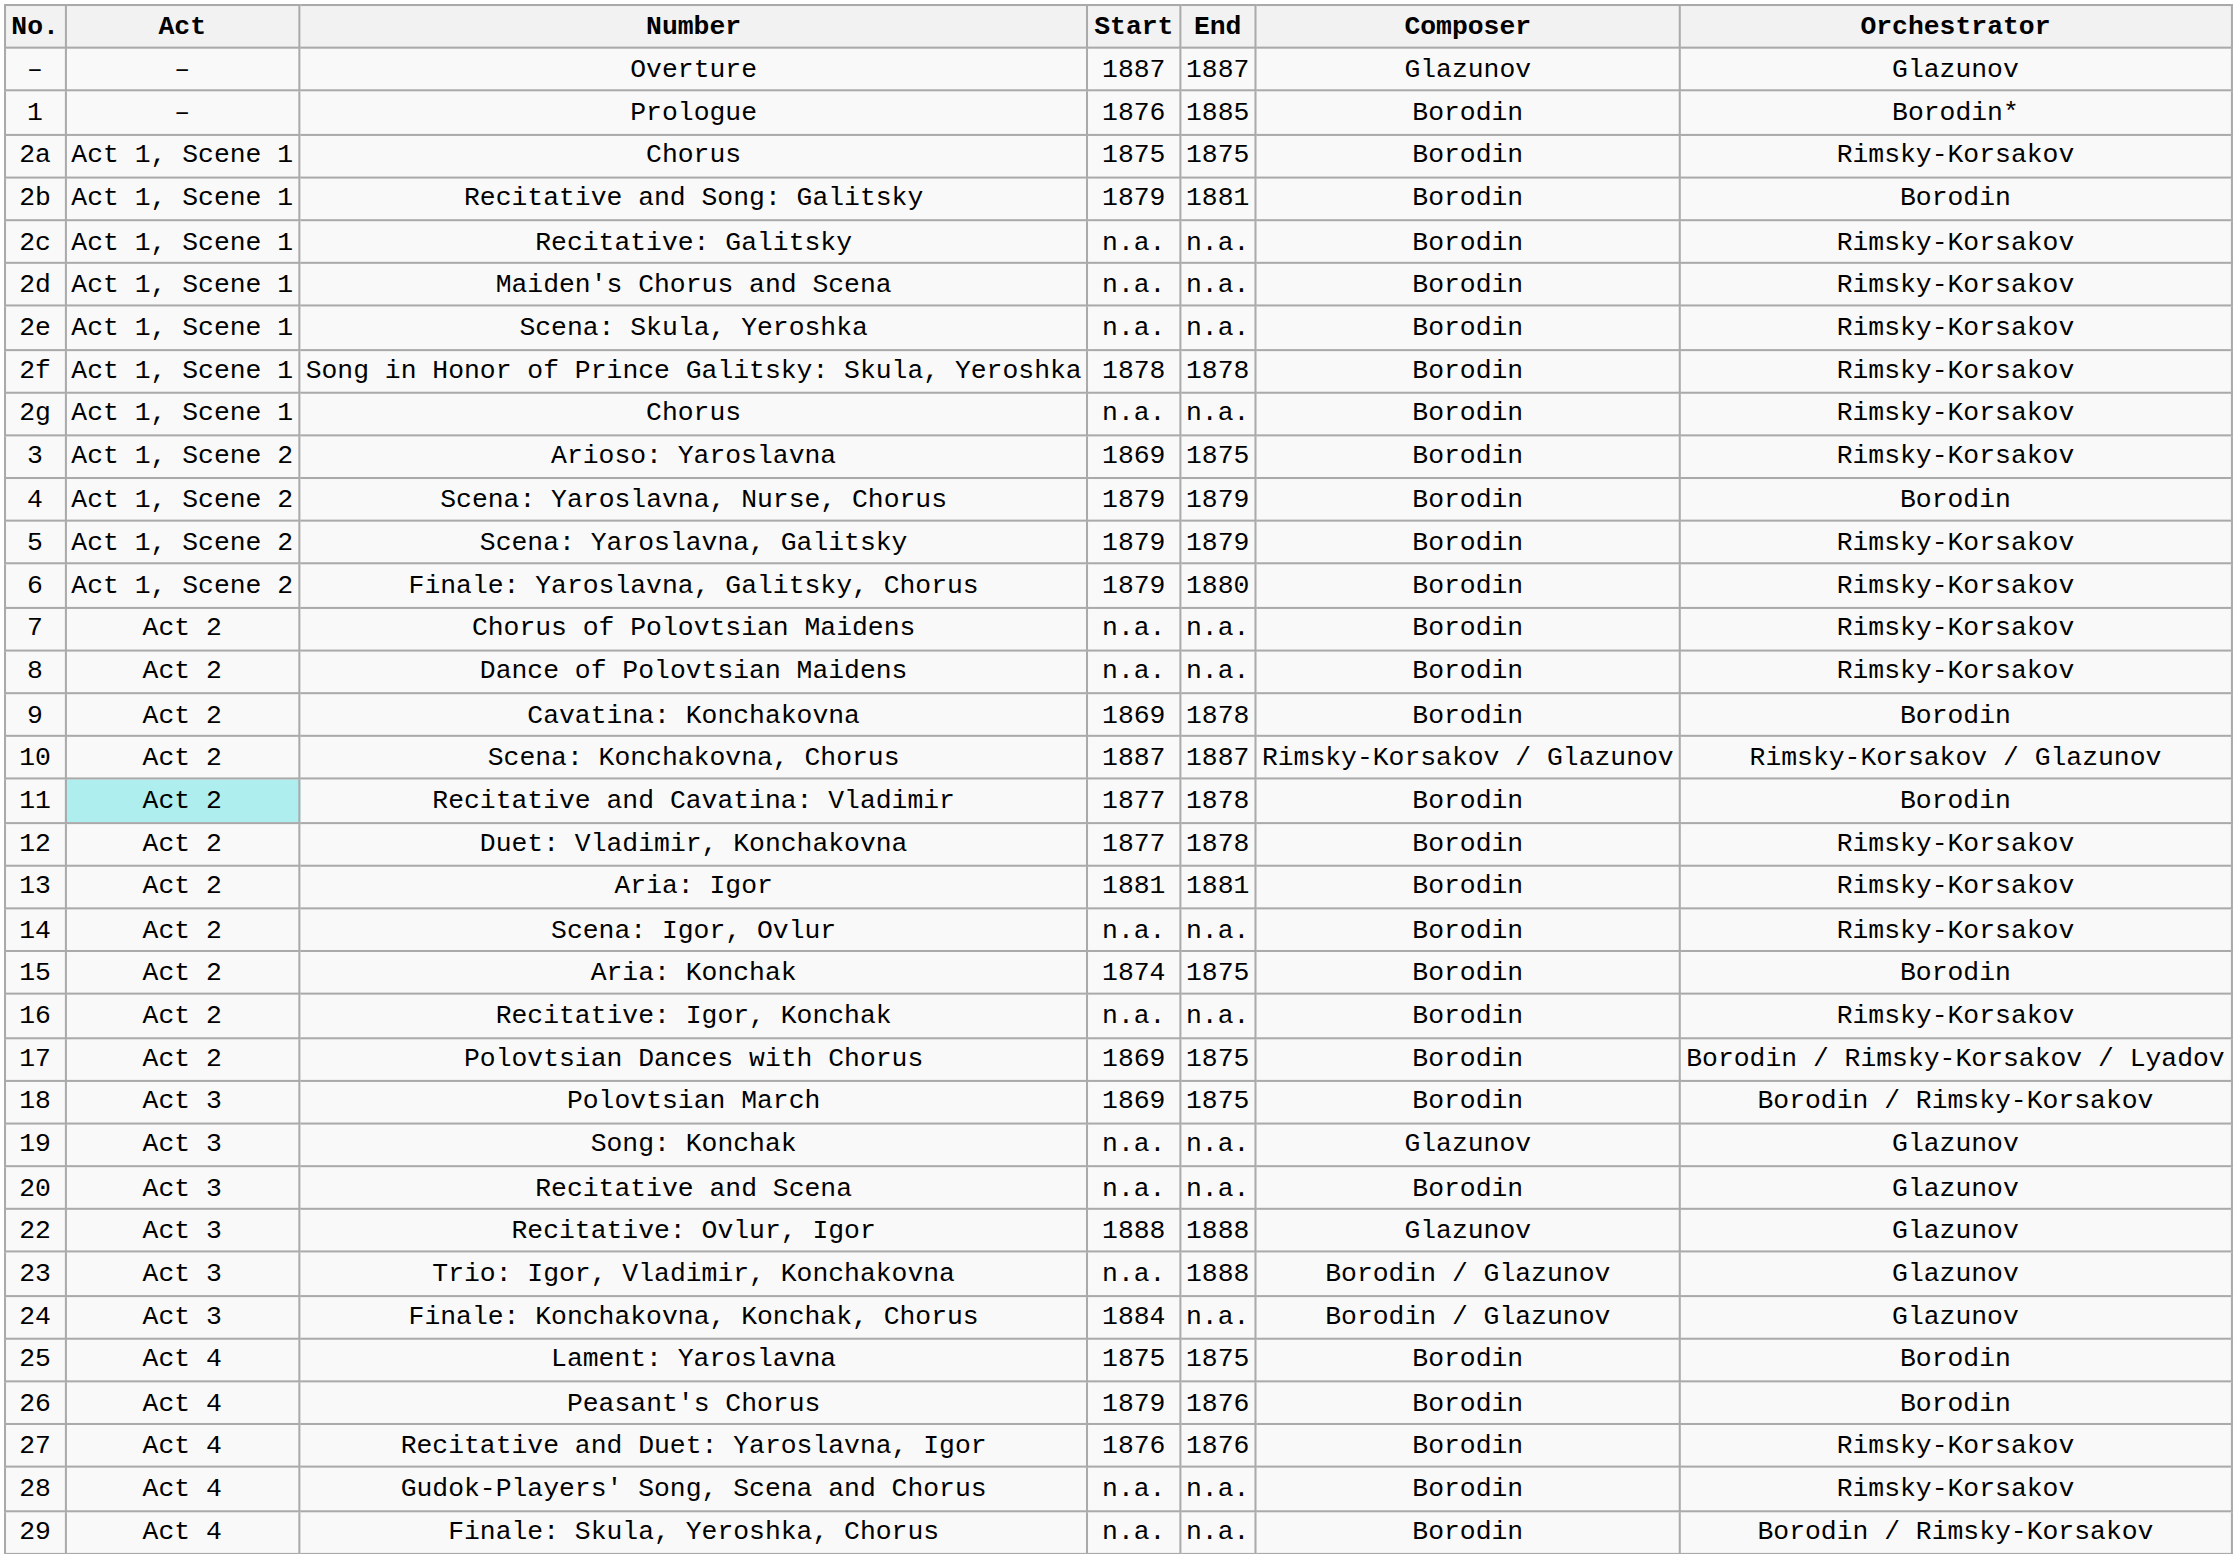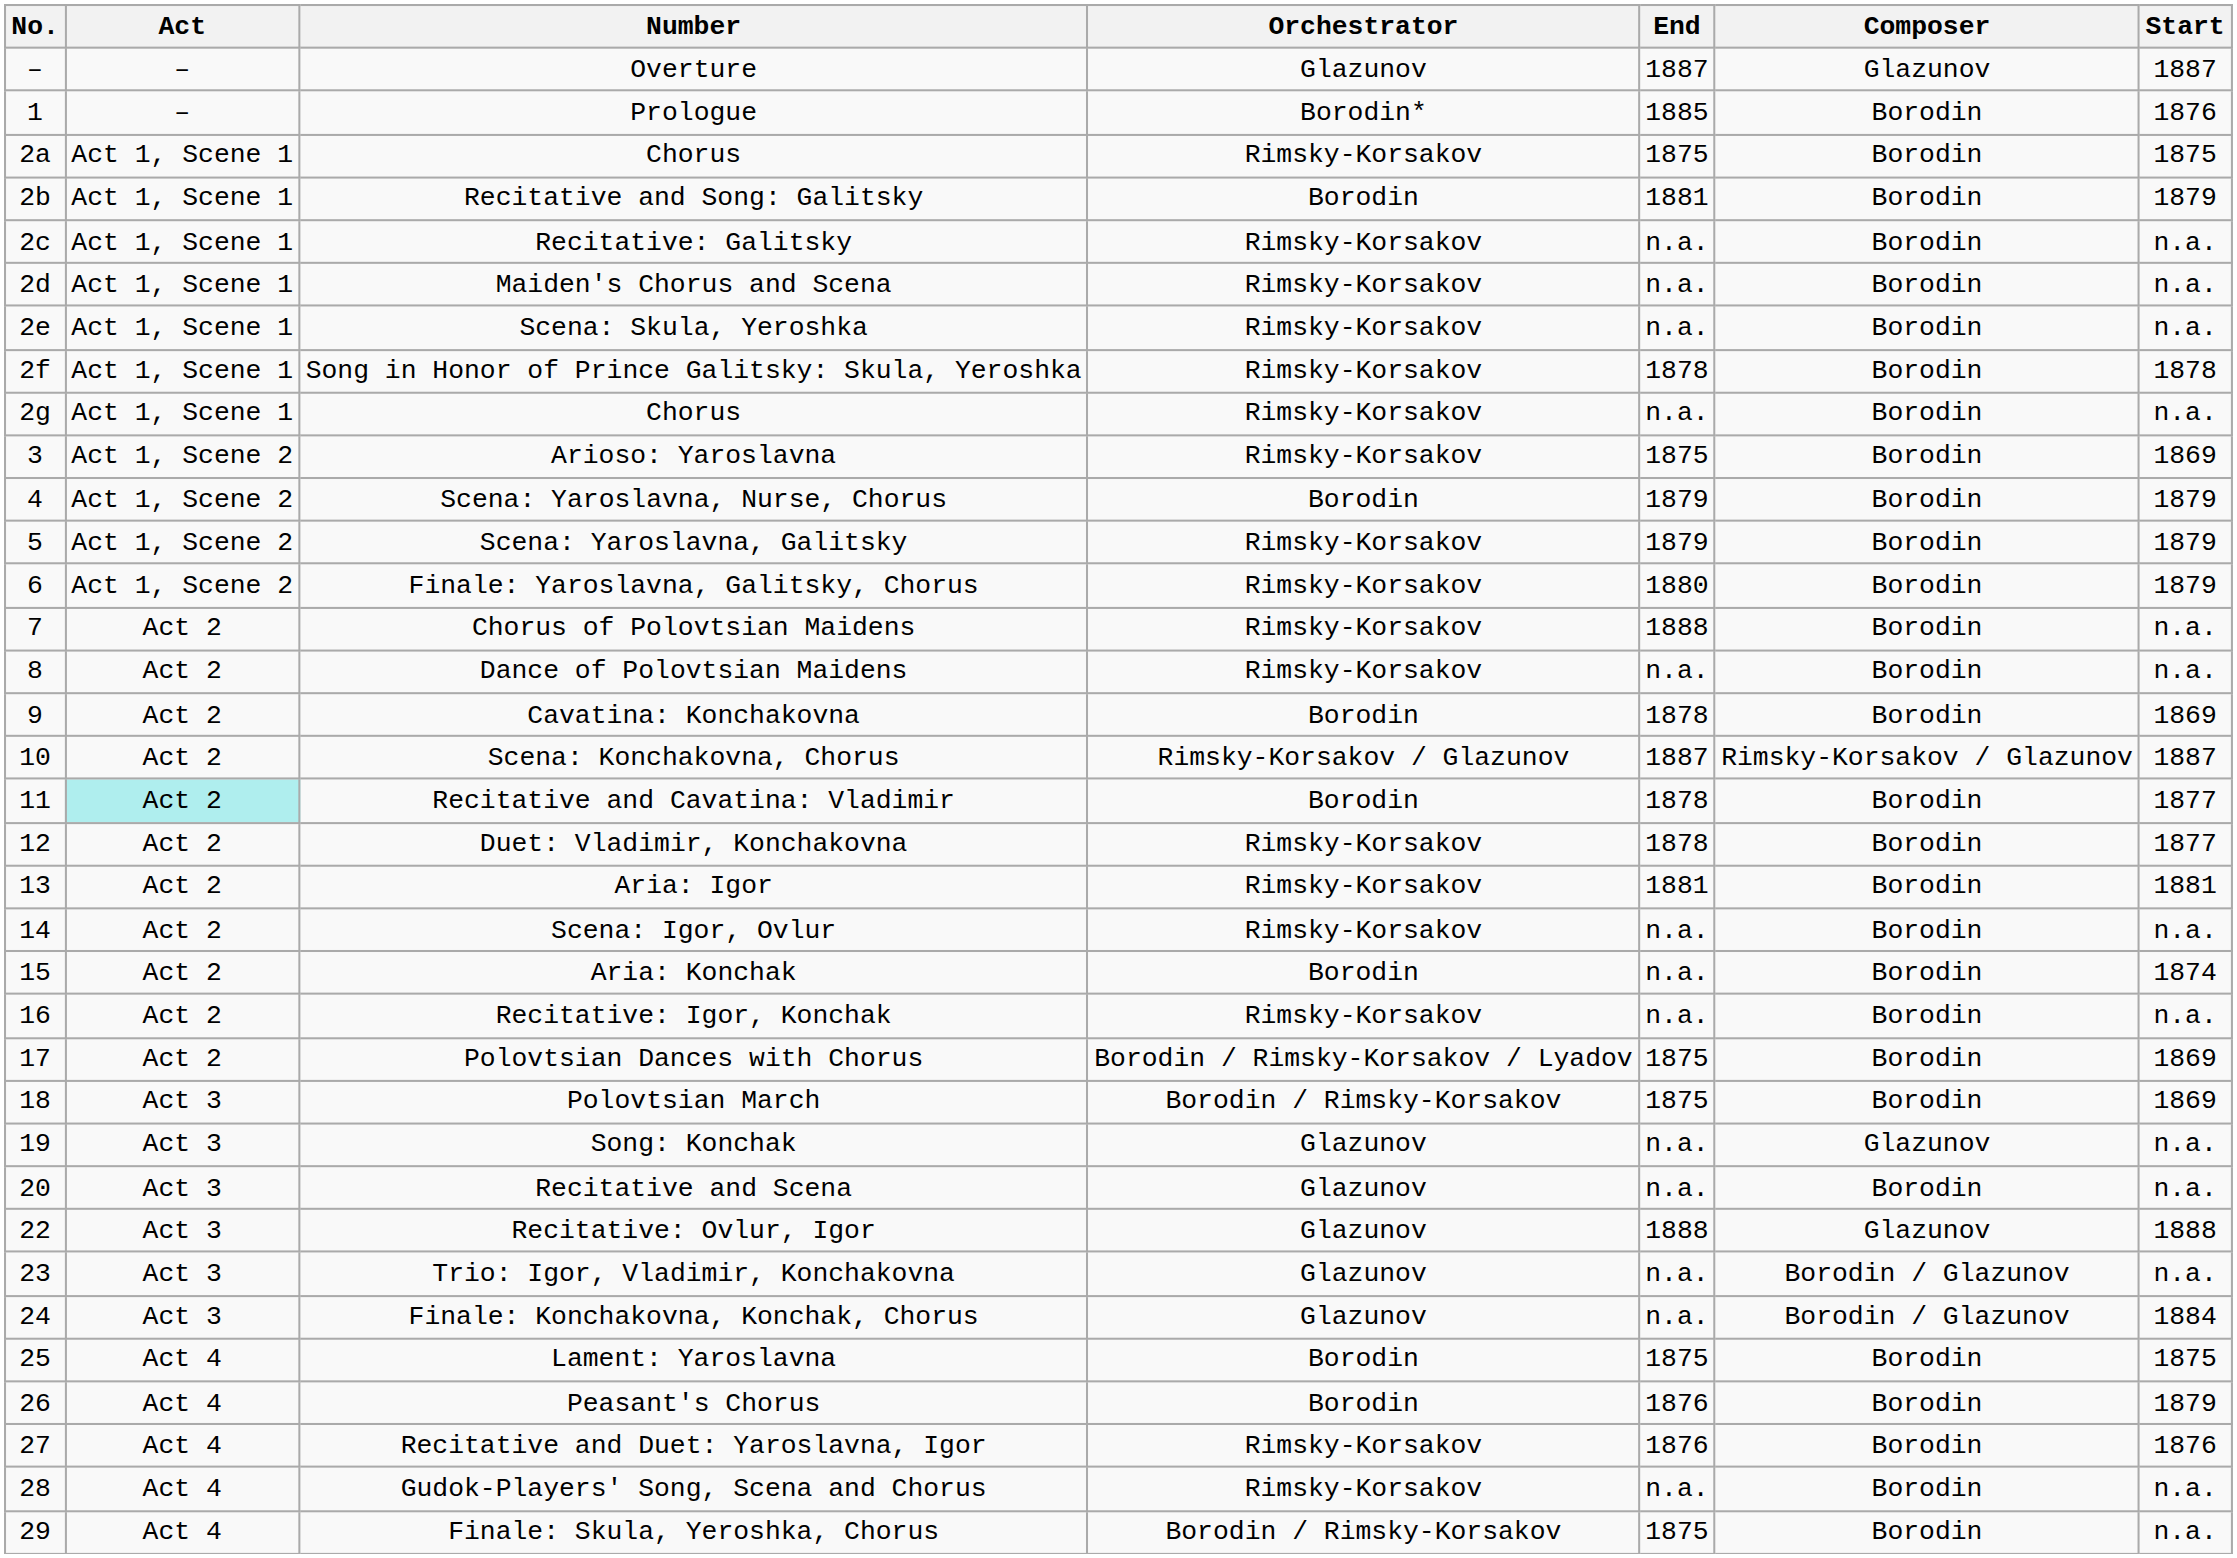columns swapped: Start <-> Orchestrator
Chorus of Polovtsian Maidens | End: n.a. -> 1888
Aria: Konchak | End: 1875 -> n.a.
Trio: Igor, Vladimir, Konchakovna | End: 1888 -> n.a.
Finale: Skula, Yeroshka, Chorus | End: n.a. -> 1875
